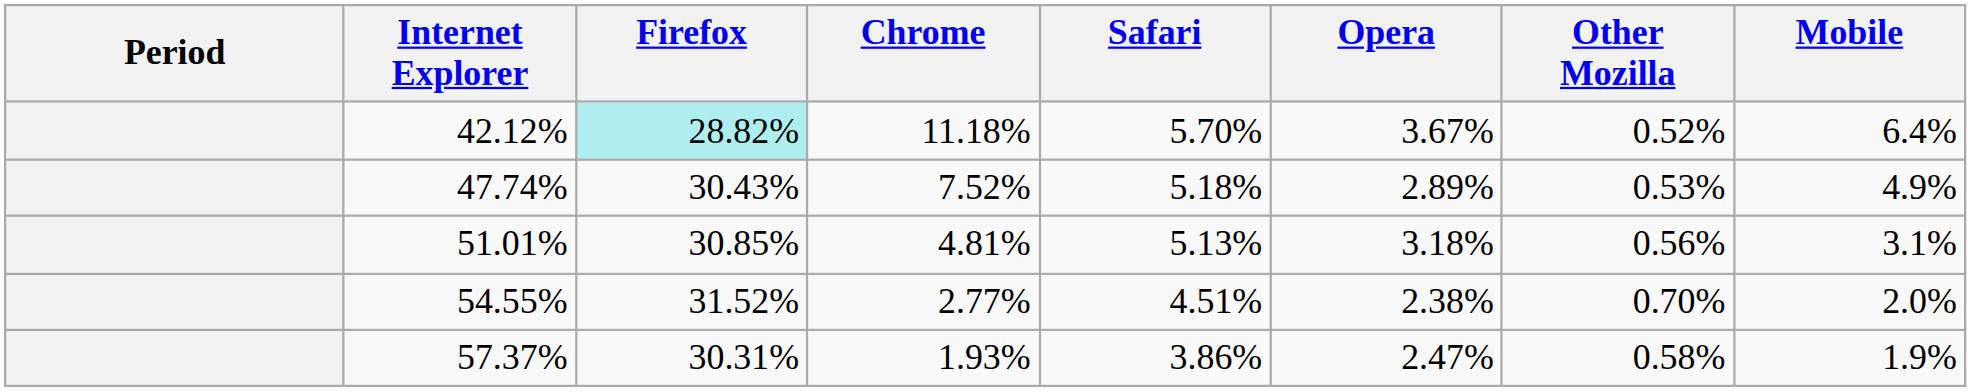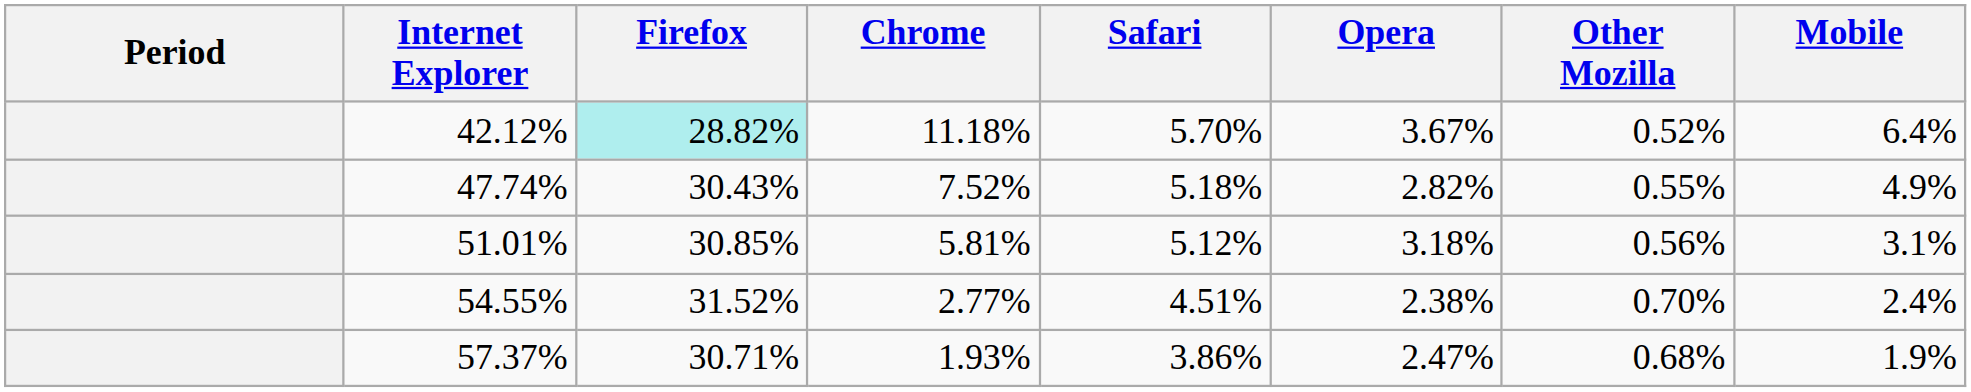47.74% | Opera: 2.89% -> 2.82%
47.74% | Other Mozilla: 0.53% -> 0.55%
51.01% | Chrome: 4.81% -> 5.81%
51.01% | Safari: 5.13% -> 5.12%
54.55% | Mobile: 2.0% -> 2.4%
57.37% | Firefox: 30.31% -> 30.71%
57.37% | Other Mozilla: 0.58% -> 0.68%
